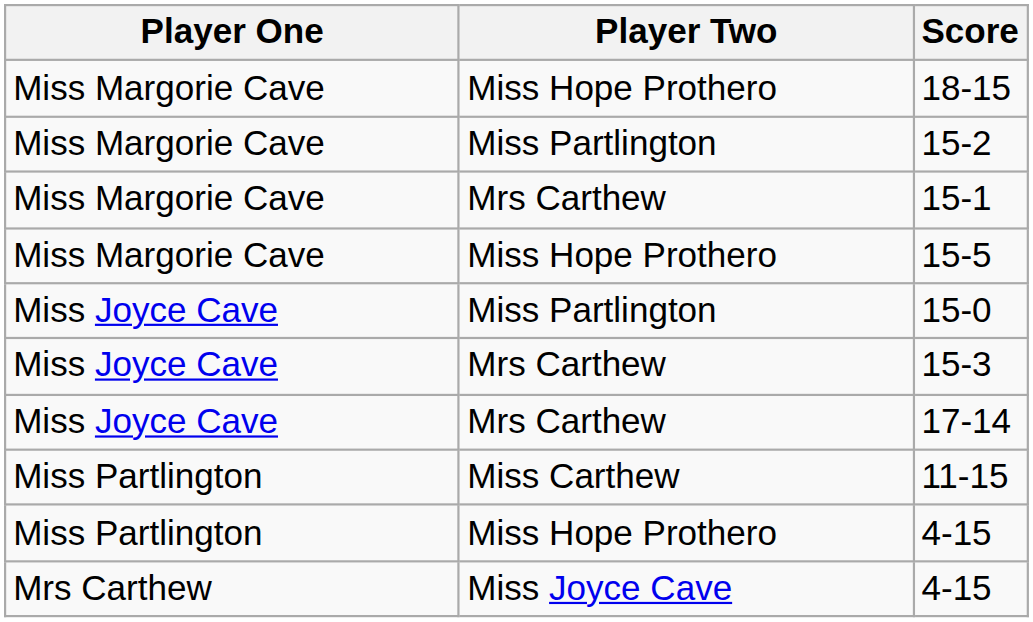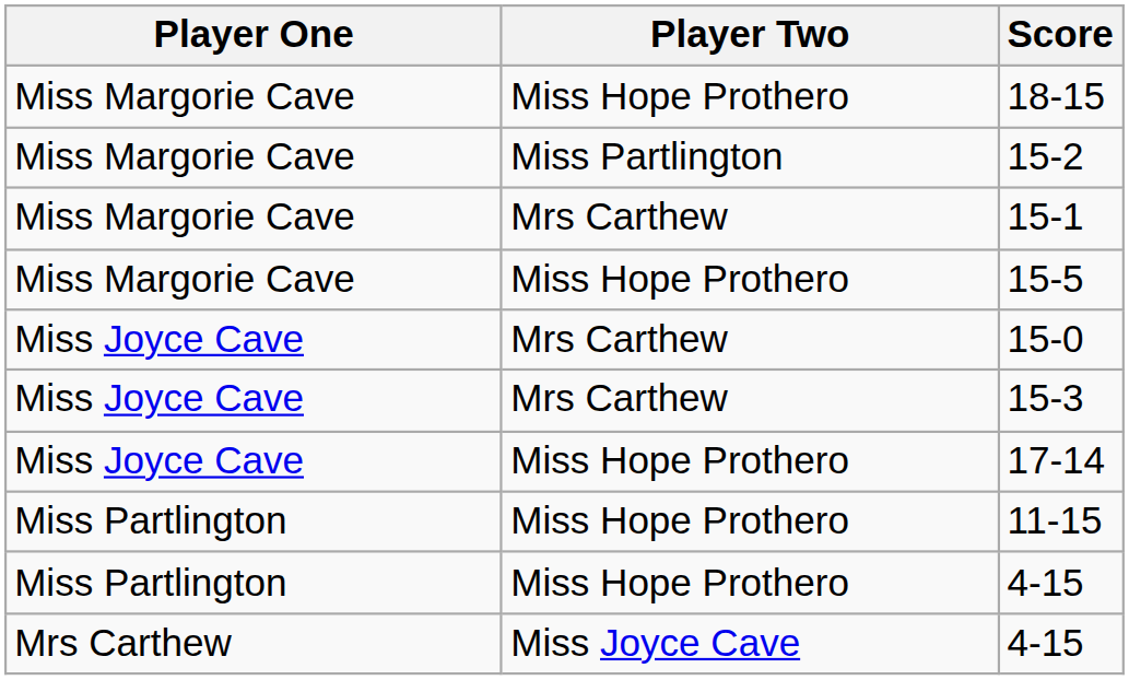15-0 | Player Two: Miss Partlington -> Mrs Carthew
17-14 | Player Two: Mrs Carthew -> Miss Hope Prothero
11-15 | Player Two: Miss Carthew -> Miss Hope Prothero
